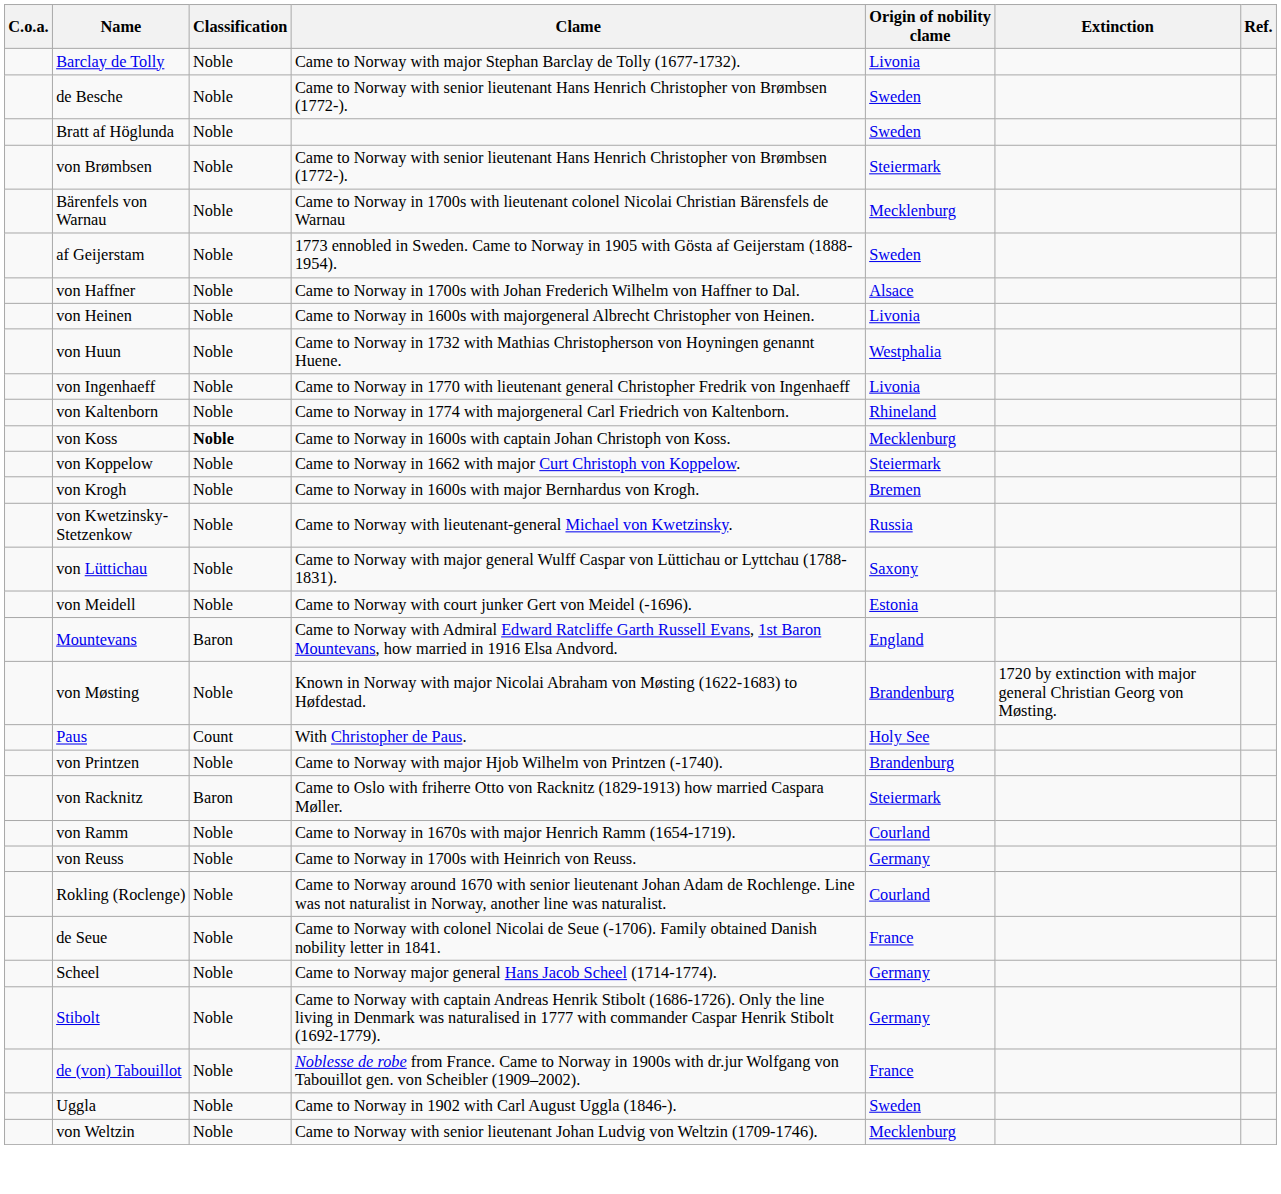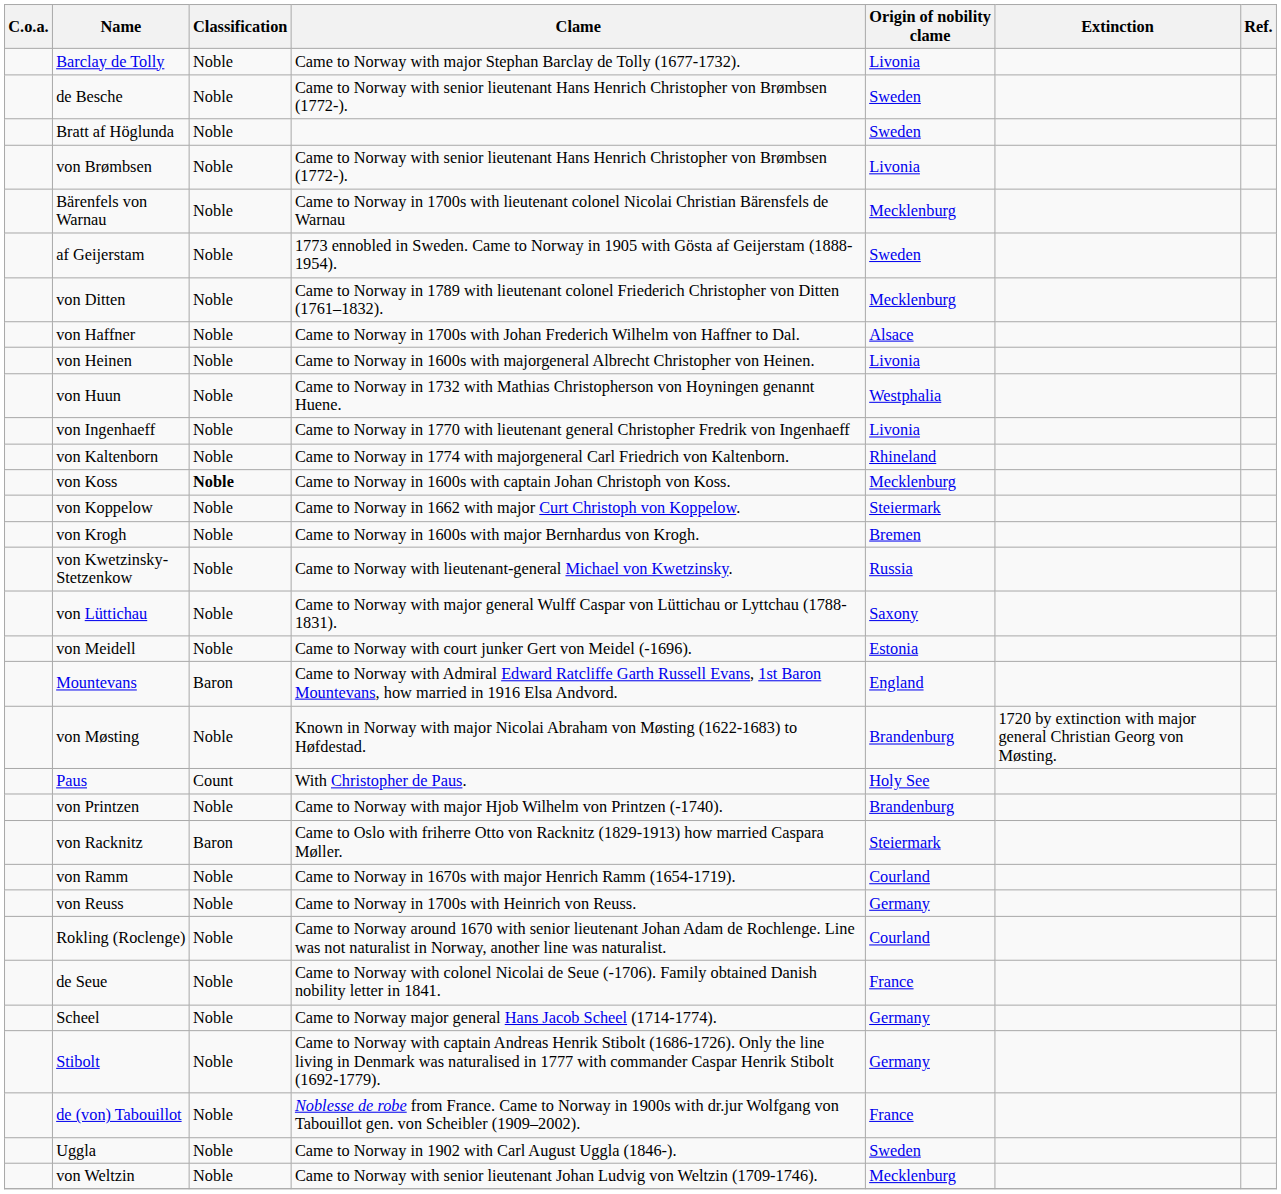von Brømbsen | Origin of nobility clame: Steiermark -> Livonia
+ row: von Ditten | Noble | Came to Norway in 1789 with lieutenant colonel Friederich Christopher von Ditten (1761–1832). | Mecklenburg
